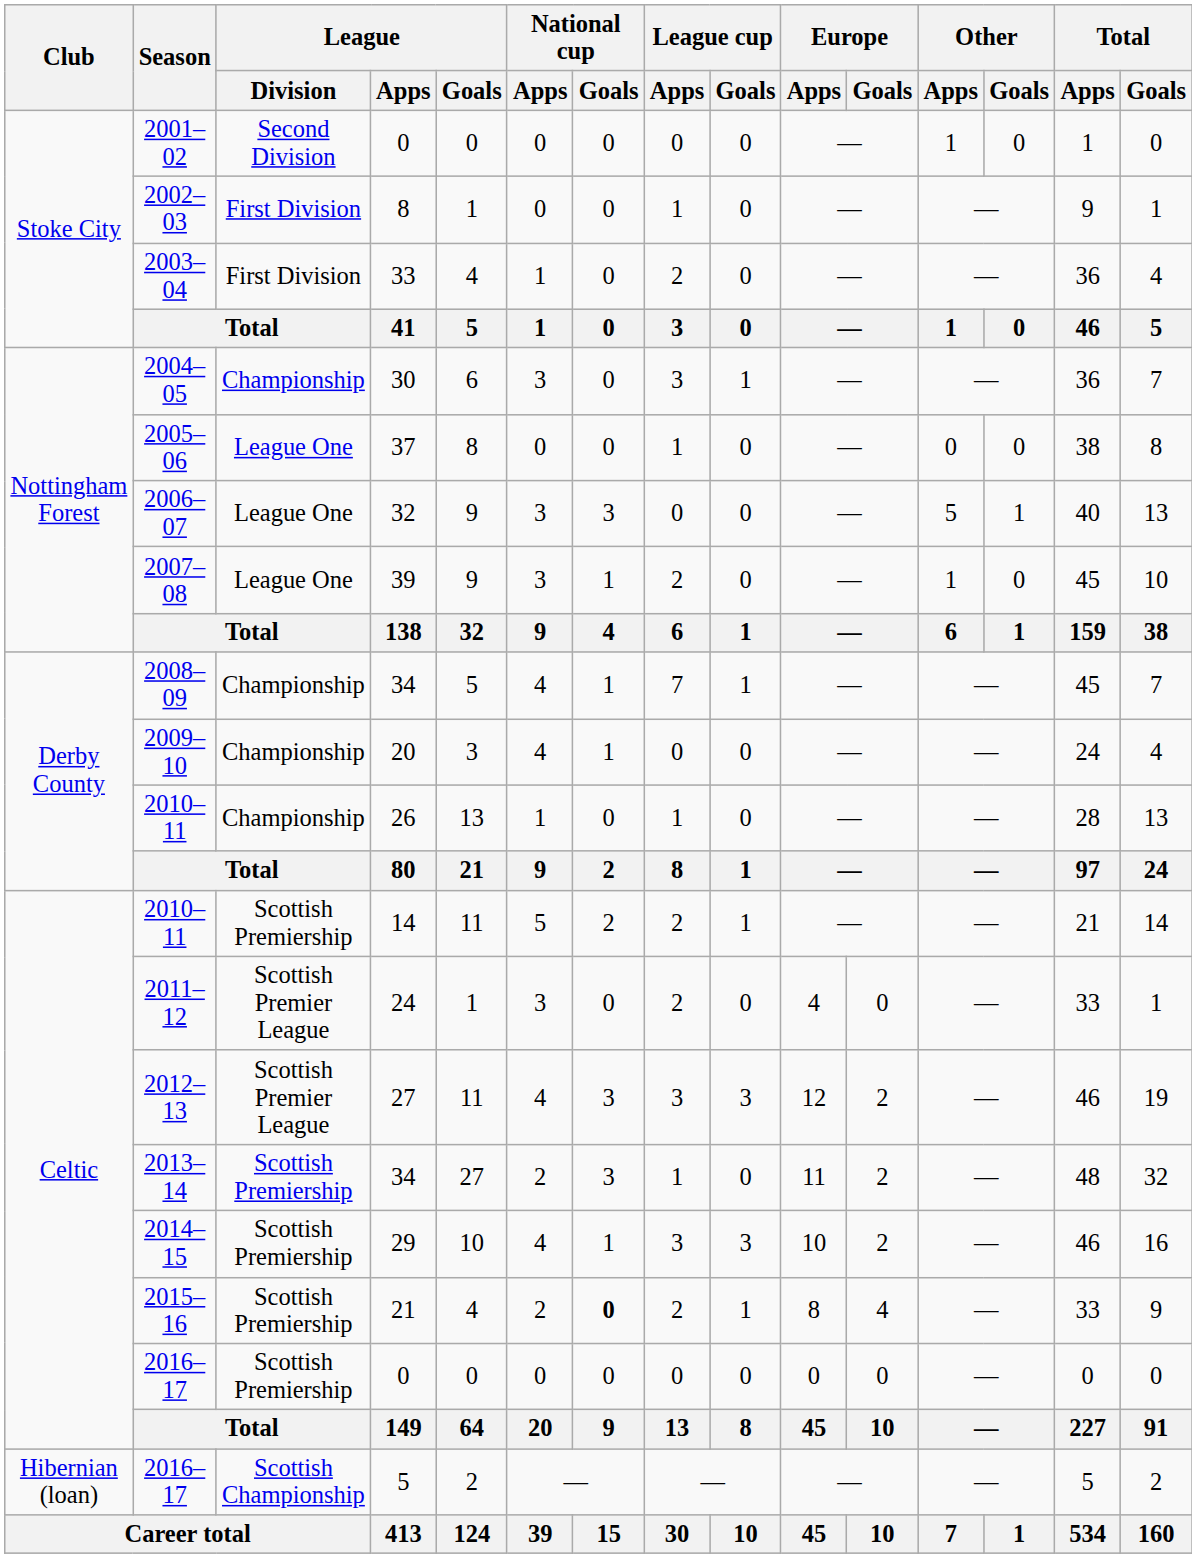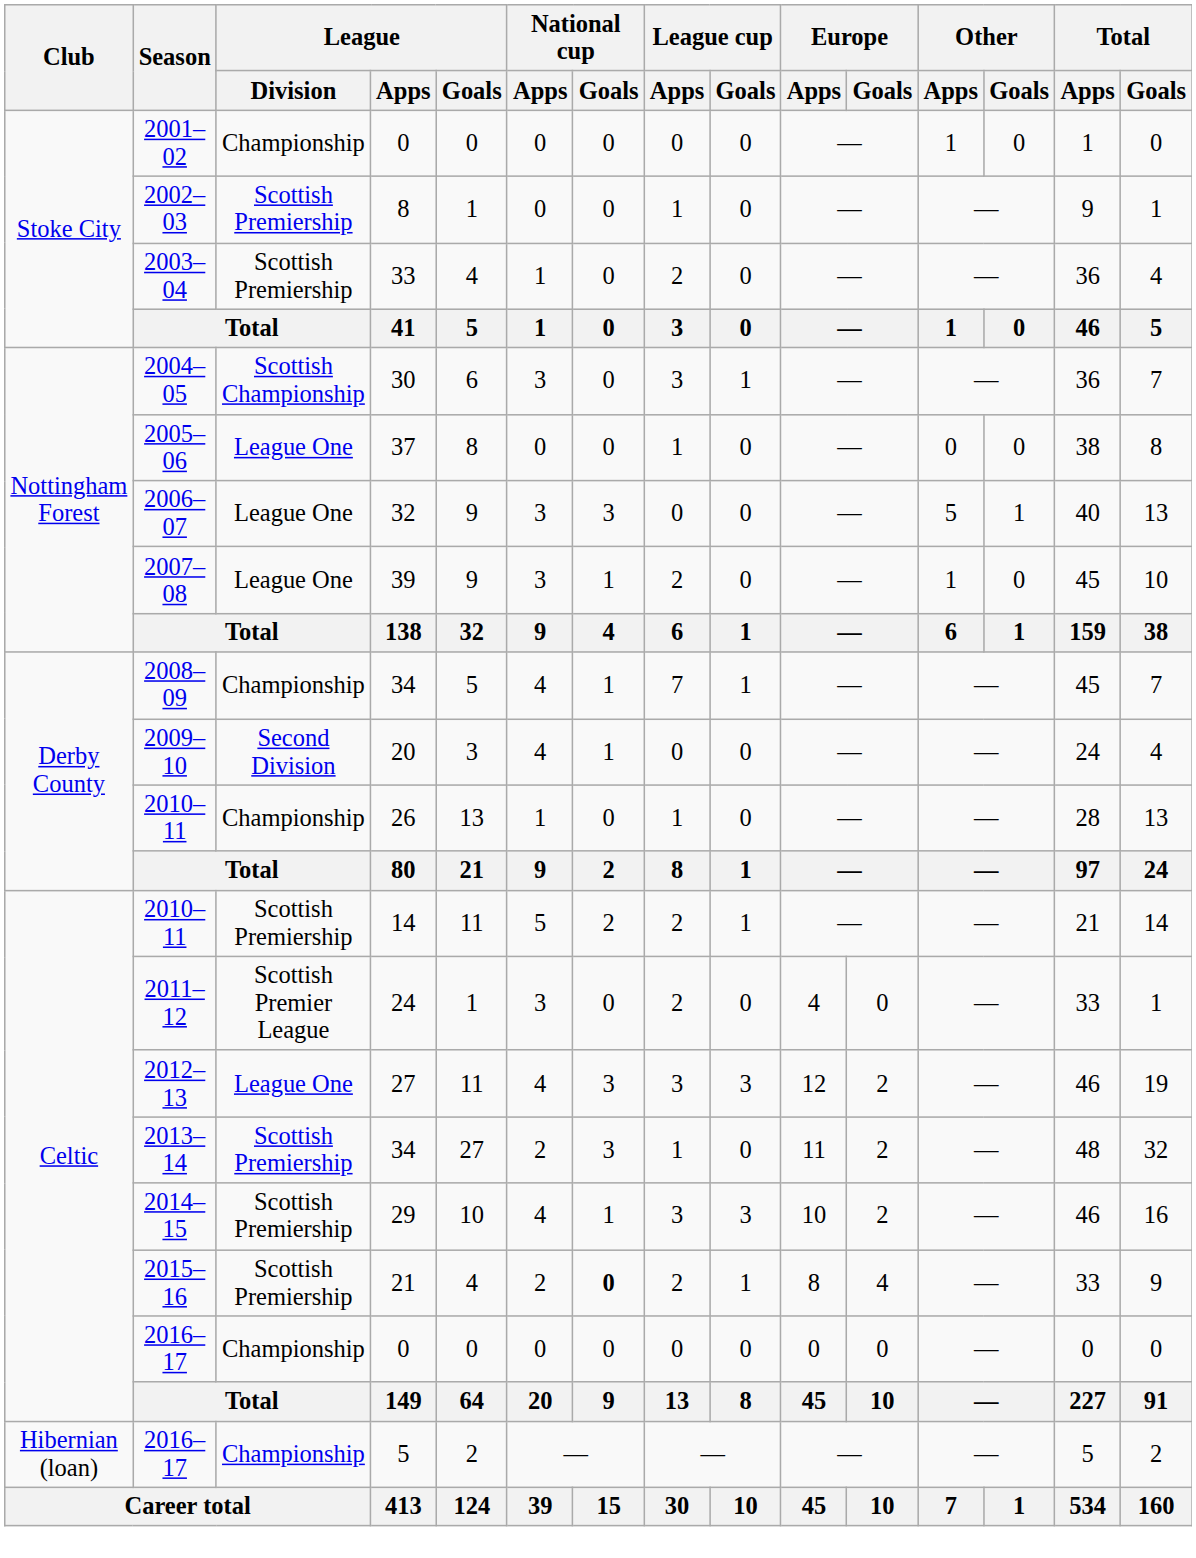2001–02 | League / Division: Second Division -> Championship
2002–03 | League / Division: First Division -> Scottish Premiership
2003–04 | League / Division: First Division -> Scottish Premiership
2004–05 | League / Division: Championship -> Scottish Championship
2009–10 | League / Division: Championship -> Second Division
2012–13 | League / Division: Scottish Premier League -> League One
2016–17 / 0 | League / Division: Scottish Premiership -> Championship
2016–17 / 5 | League / Division: Scottish Championship -> Championship
